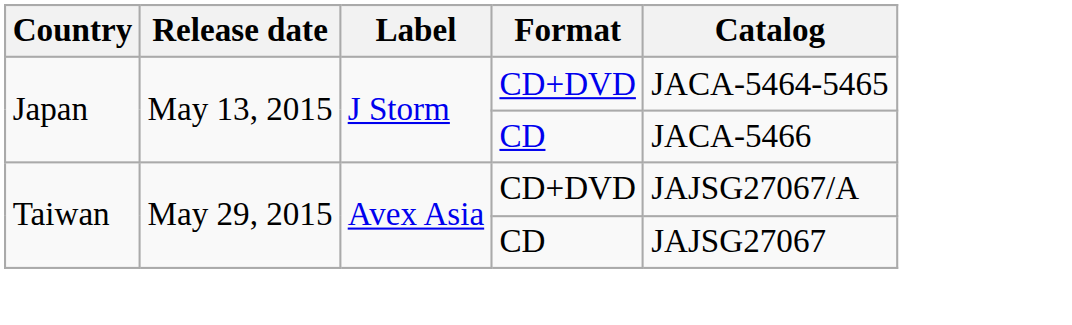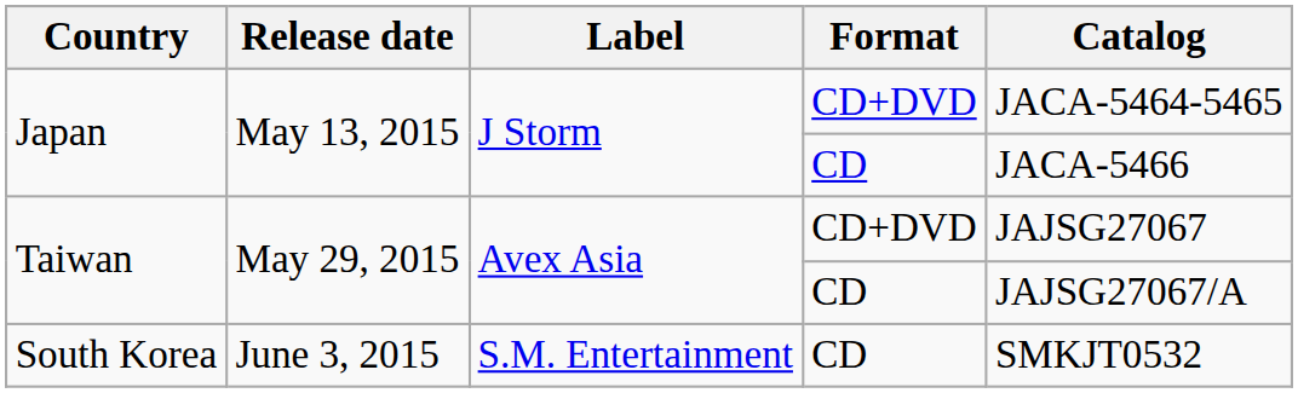Taiwan / CD+DVD | Catalog: JAJSG27067/A -> JAJSG27067
Taiwan / CD | Catalog: JAJSG27067 -> JAJSG27067/A
+ row: South Korea | June 3, 2015 | S.M. Entertainment | CD | SMKJT0532
